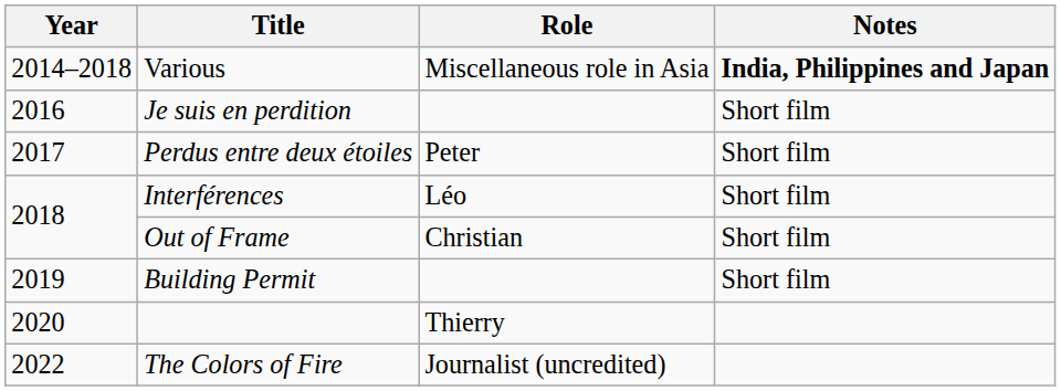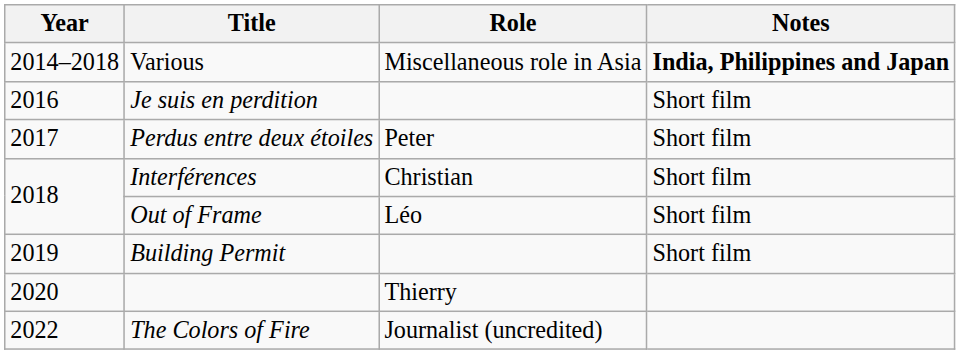Interférences | Role: Léo -> Christian
Out of Frame | Role: Christian -> Léo
